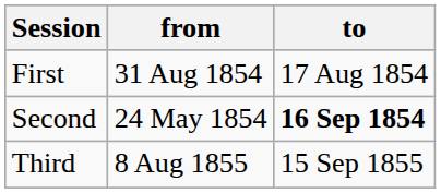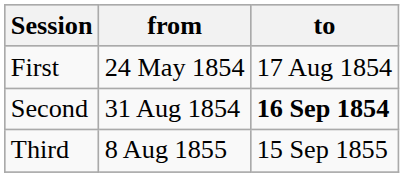First | from: 31 Aug 1854 -> 24 May 1854
Second | from: 24 May 1854 -> 31 Aug 1854
